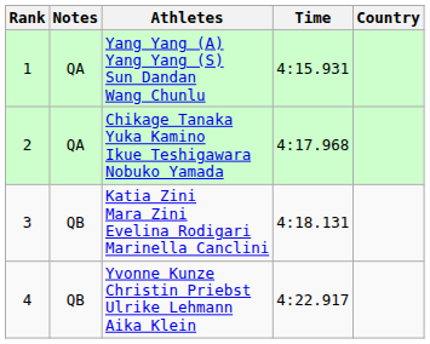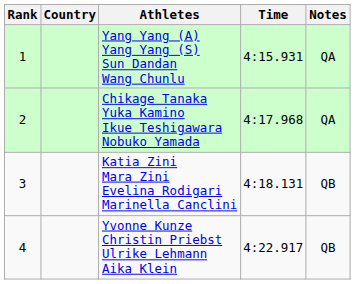columns swapped: Country <-> Notes
